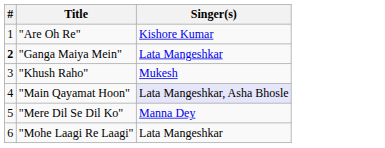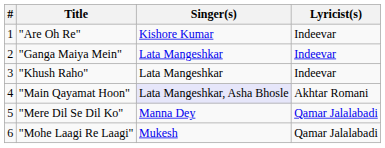+ column: Lyricist(s) | Indeevar | Indeevar | Indeevar | Akhtar Romani | Qamar Jalalabadi | Qamar Jalalabadi
"Ganga Maiya Mein" | #: bold -> normal
"Khush Raho" | Singer(s): Mukesh -> Lata Mangeshkar
"Mohe Laagi Re Laagi" | Singer(s): Lata Mangeshkar -> Mukesh
